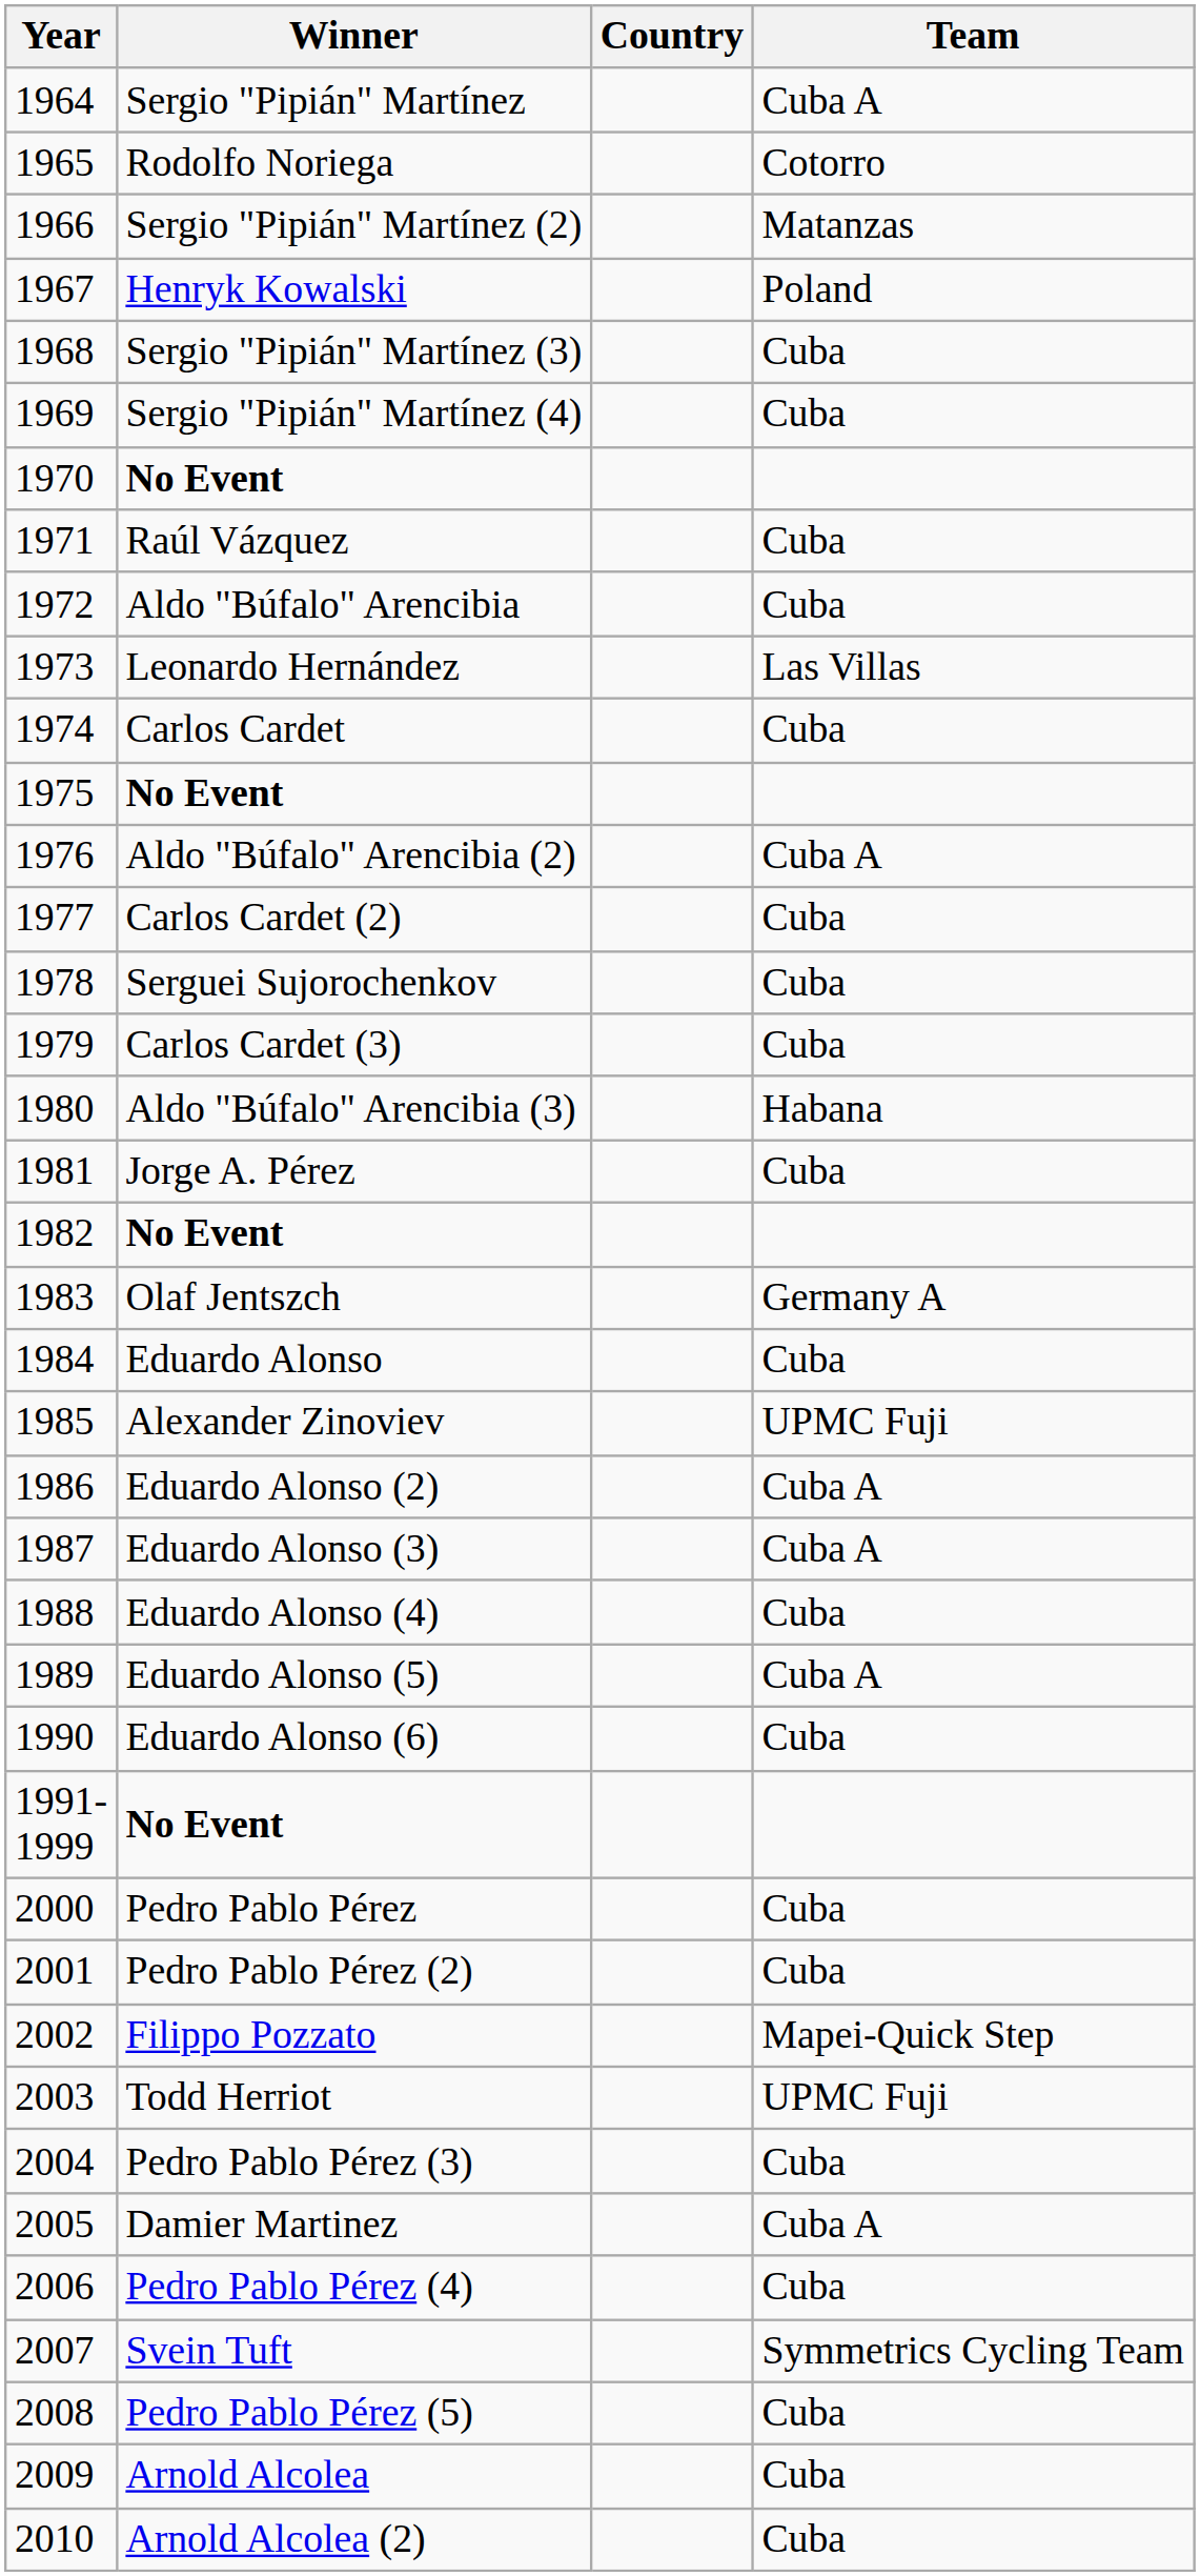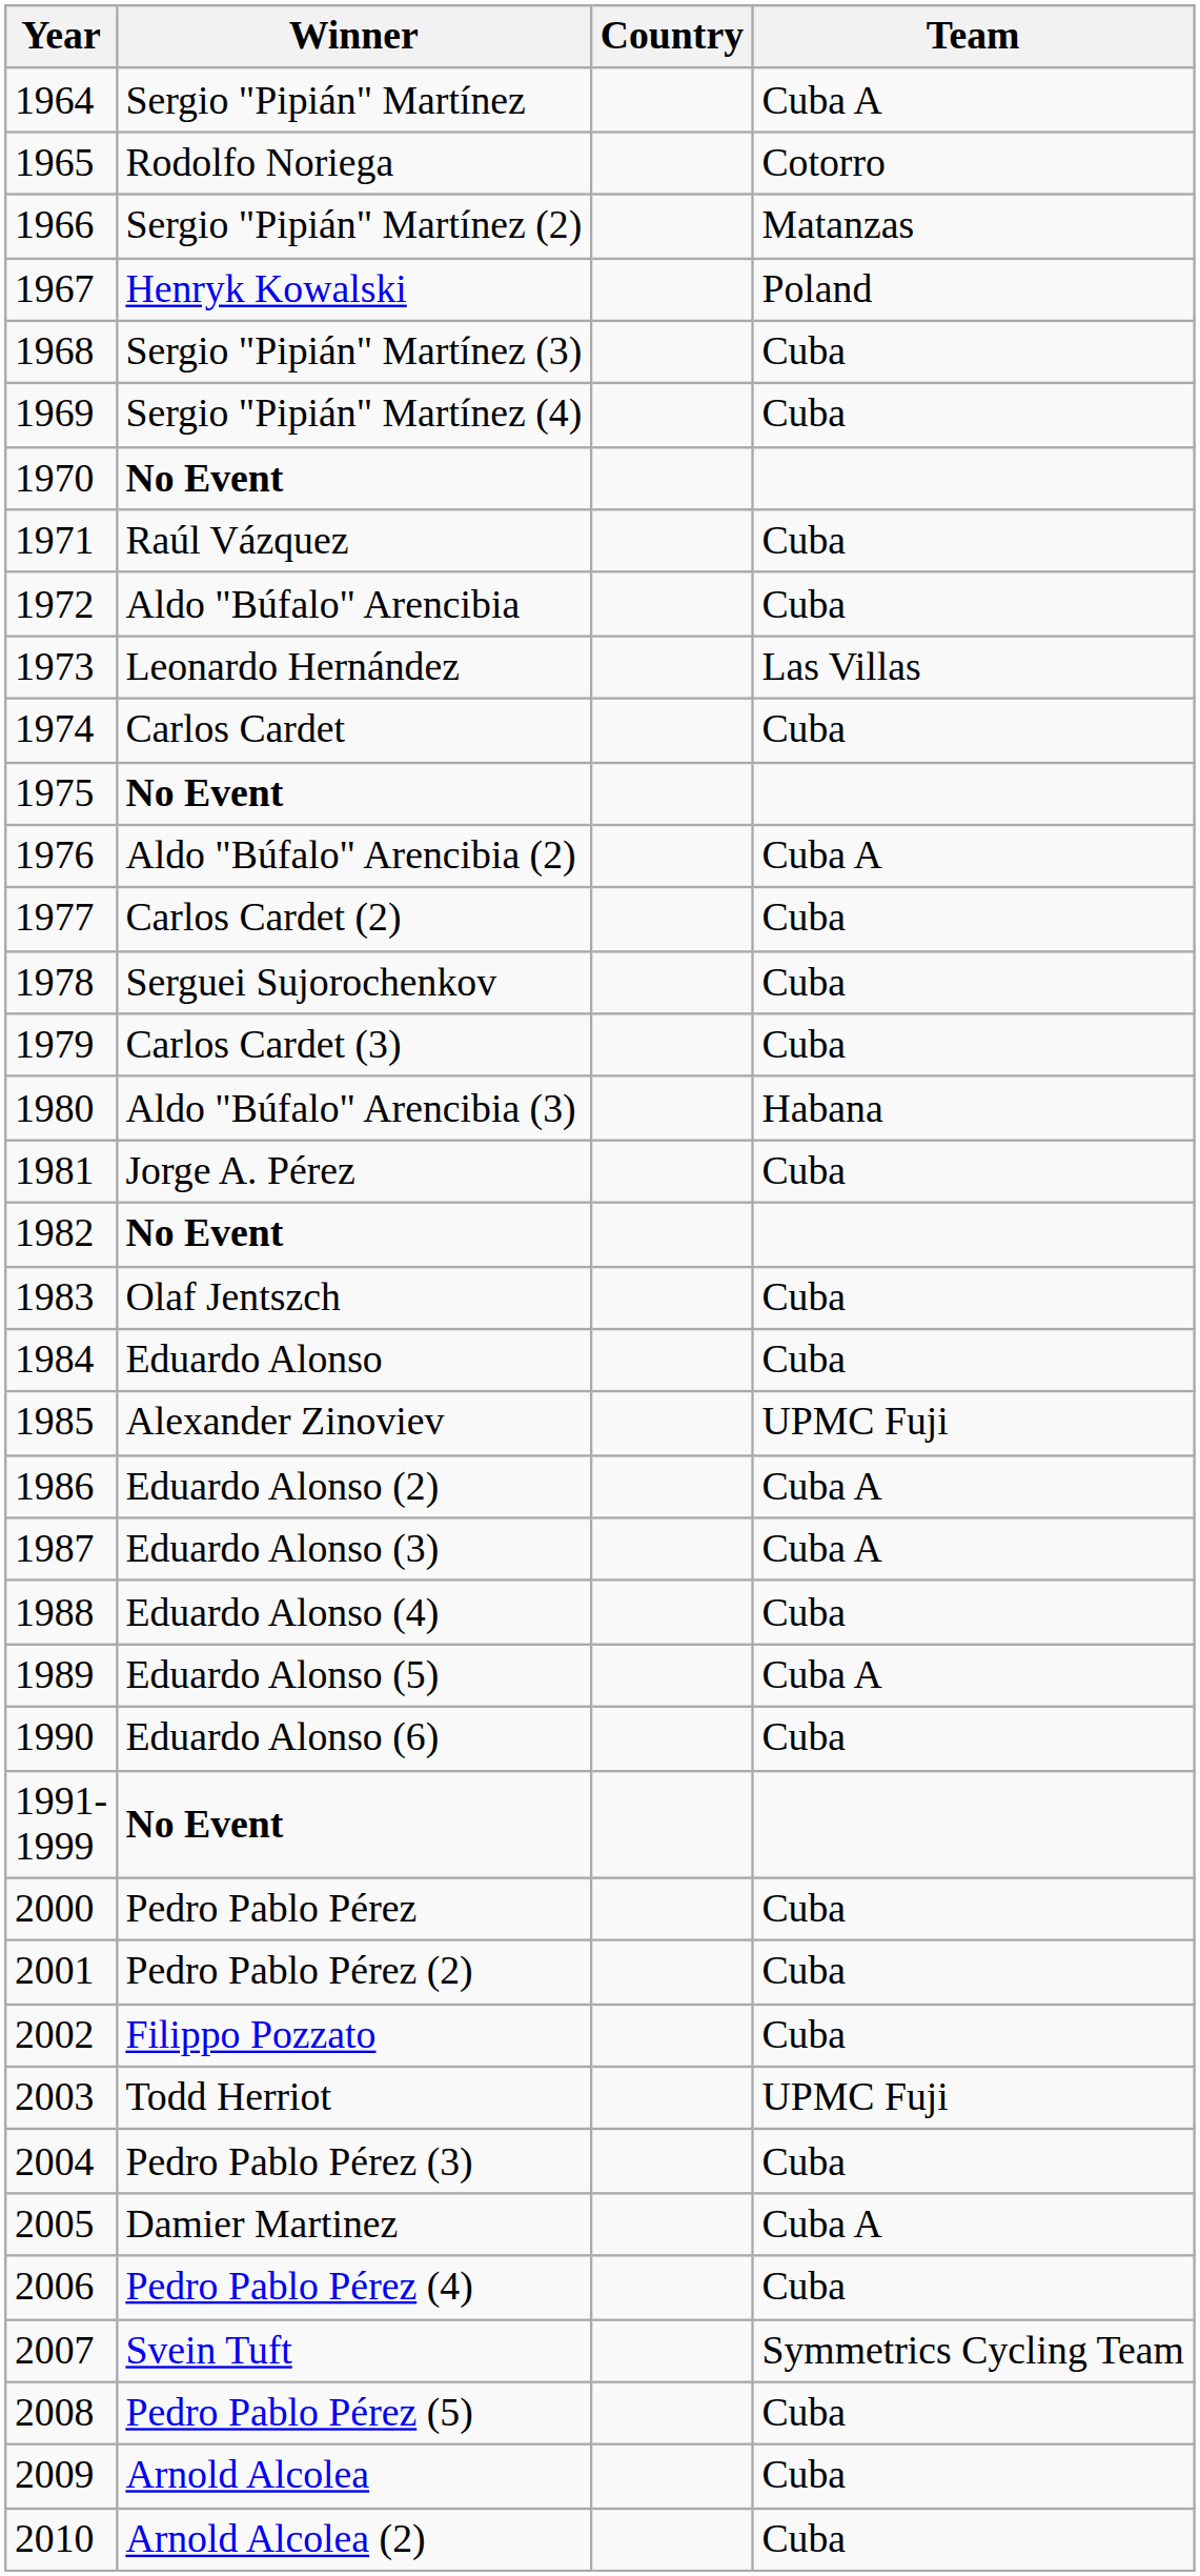Olaf Jentszch | Team: Germany A -> Cuba
Filippo Pozzato | Team: Mapei-Quick Step -> Cuba
